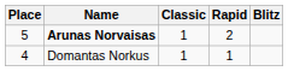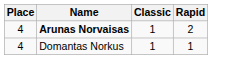- column: Blitz
Arunas Norvaisas | Place: 5 -> 4
